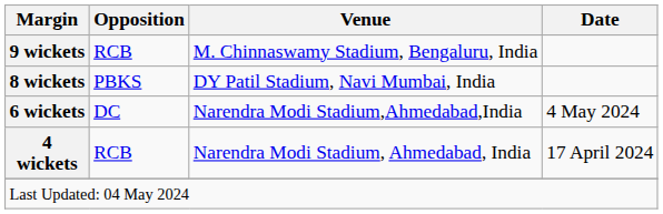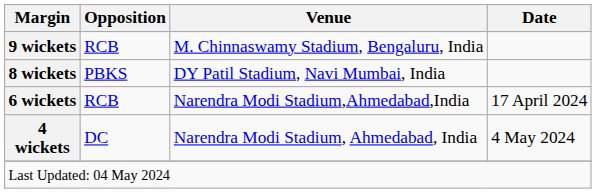6 wickets | Opposition: DC -> RCB
6 wickets | Date: 4 May 2024 -> 17 April 2024
4 wickets | Opposition: RCB -> DC
4 wickets | Date: 17 April 2024 -> 4 May 2024
